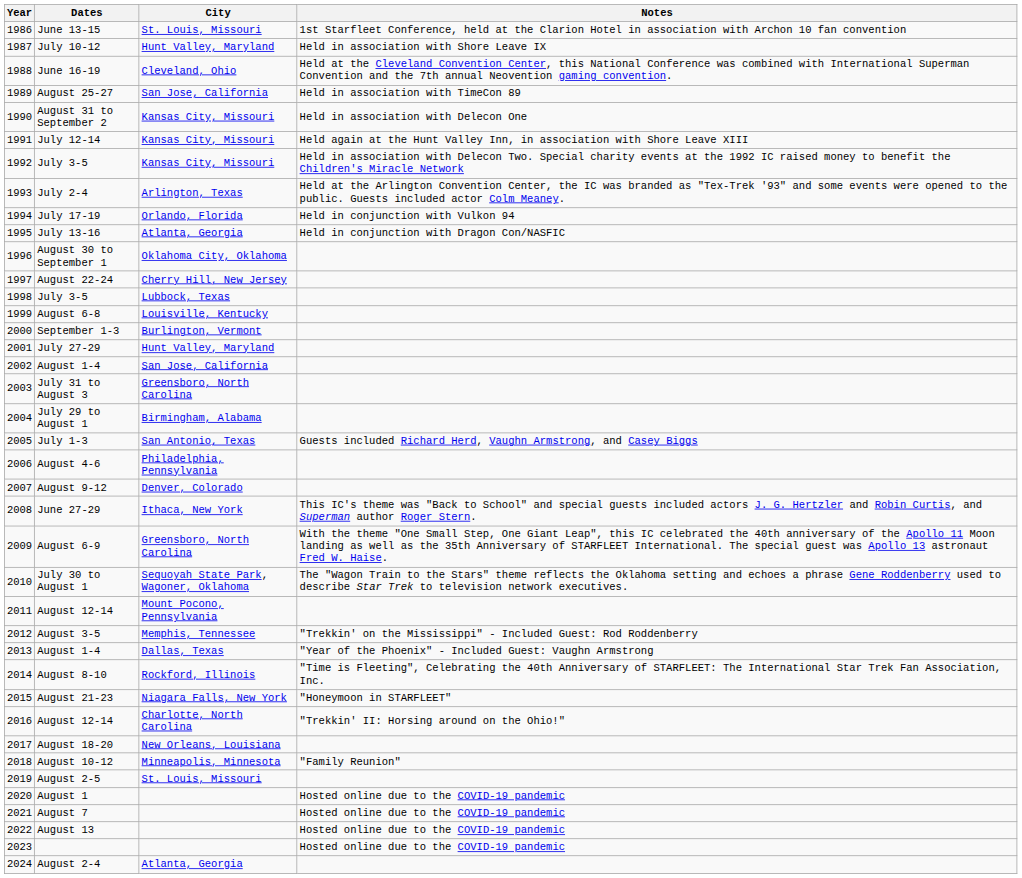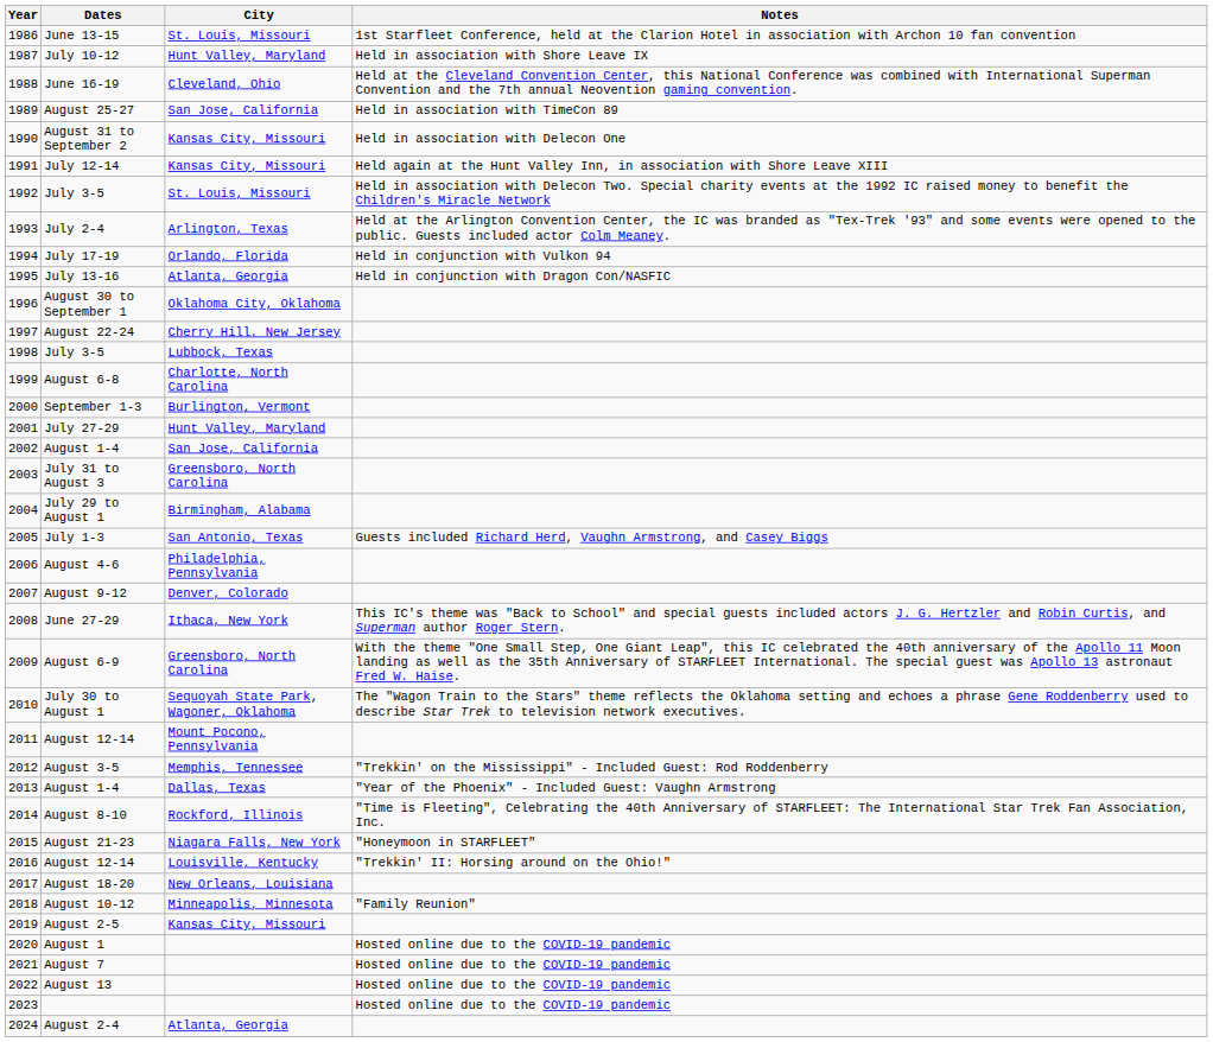1992 / July 3-5 | City: Kansas City, Missouri -> St. Louis, Missouri
August 6-8 | City: Louisville, Kentucky -> Charlotte, North Carolina
2016 / August 12-14 | City: Charlotte, North Carolina -> Louisville, Kentucky
August 2-5 | City: St. Louis, Missouri -> Kansas City, Missouri
